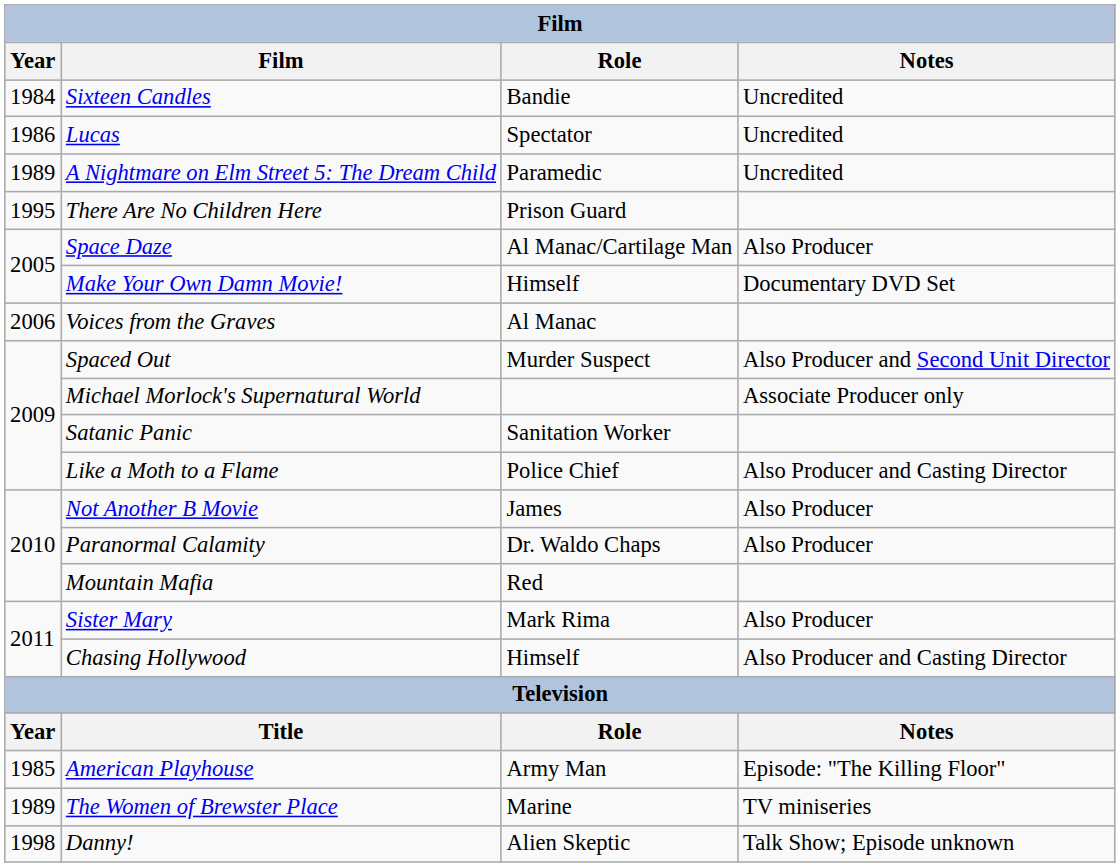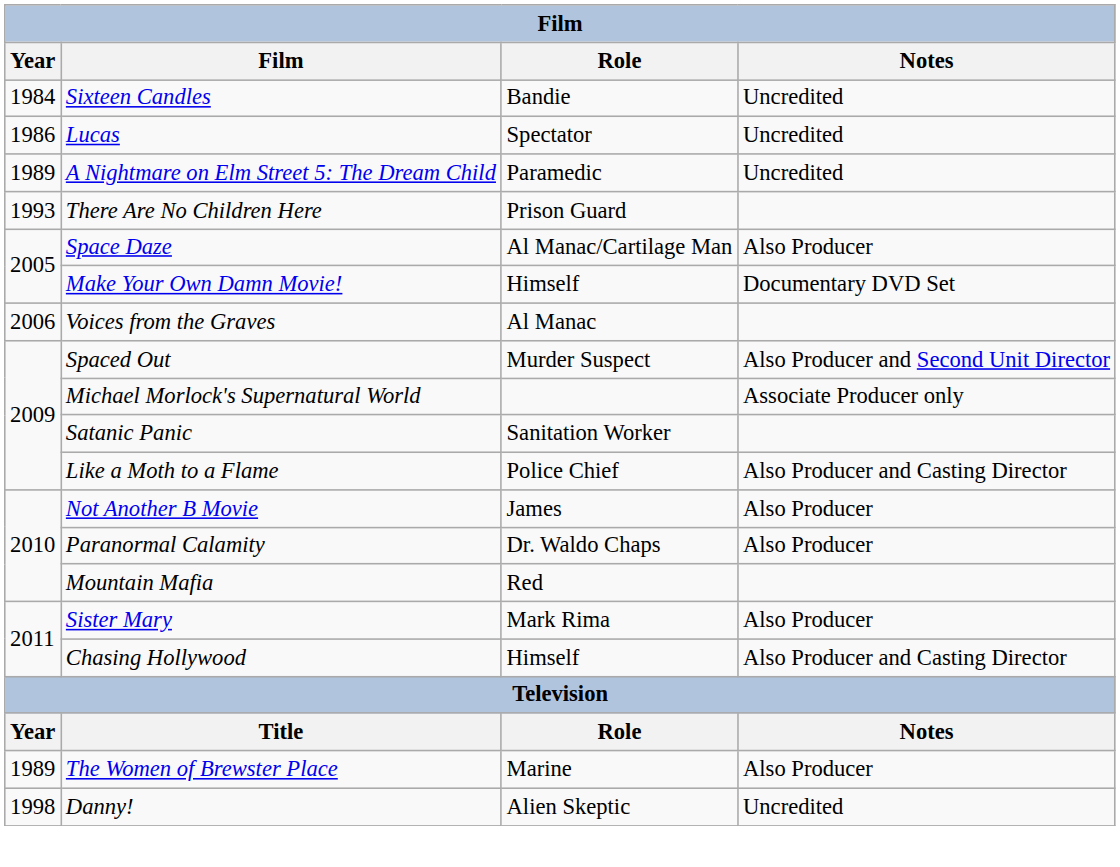There Are No Children Here | Year: 1995 -> 1993
- row: 1985 | American Playhouse | Army Man | Episode: "The Killing Floor"
The Women of Brewster Place | Notes: TV miniseries -> Also Producer
Danny! | Notes: Talk Show; Episode unknown -> Uncredited
